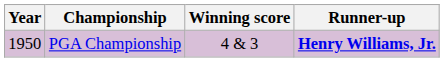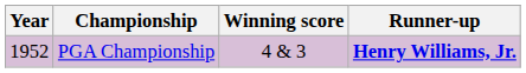PGA Championship | Year: 1950 -> 1952
